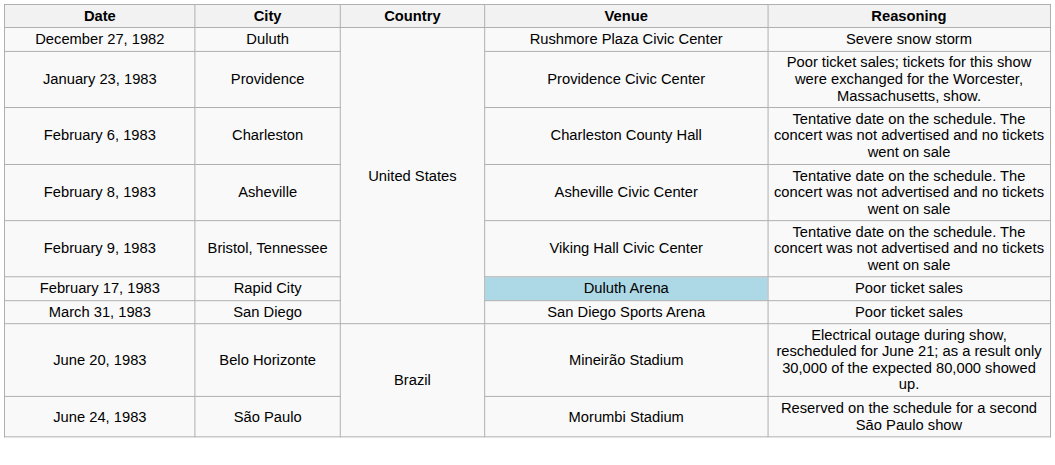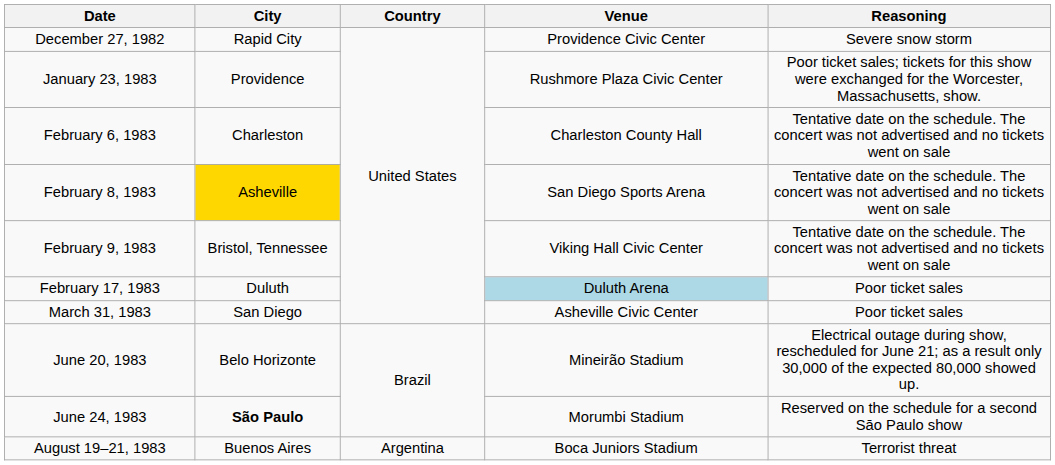December 27, 1982 | City: Duluth -> Rapid City
December 27, 1982 | Venue: Rushmore Plaza Civic Center -> Providence Civic Center
January 23, 1983 | Venue: Providence Civic Center -> Rushmore Plaza Civic Center
February 8, 1983 | City: no background -> gold background
February 8, 1983 | Venue: Asheville Civic Center -> San Diego Sports Arena
February 17, 1983 | City: Rapid City -> Duluth
March 31, 1983 | Venue: San Diego Sports Arena -> Asheville Civic Center
June 24, 1983 | City: normal -> bold
+ row: August 19–21, 1983 | Buenos Aires | Argentina | Boca Juniors Stadium | Terrorist threat
